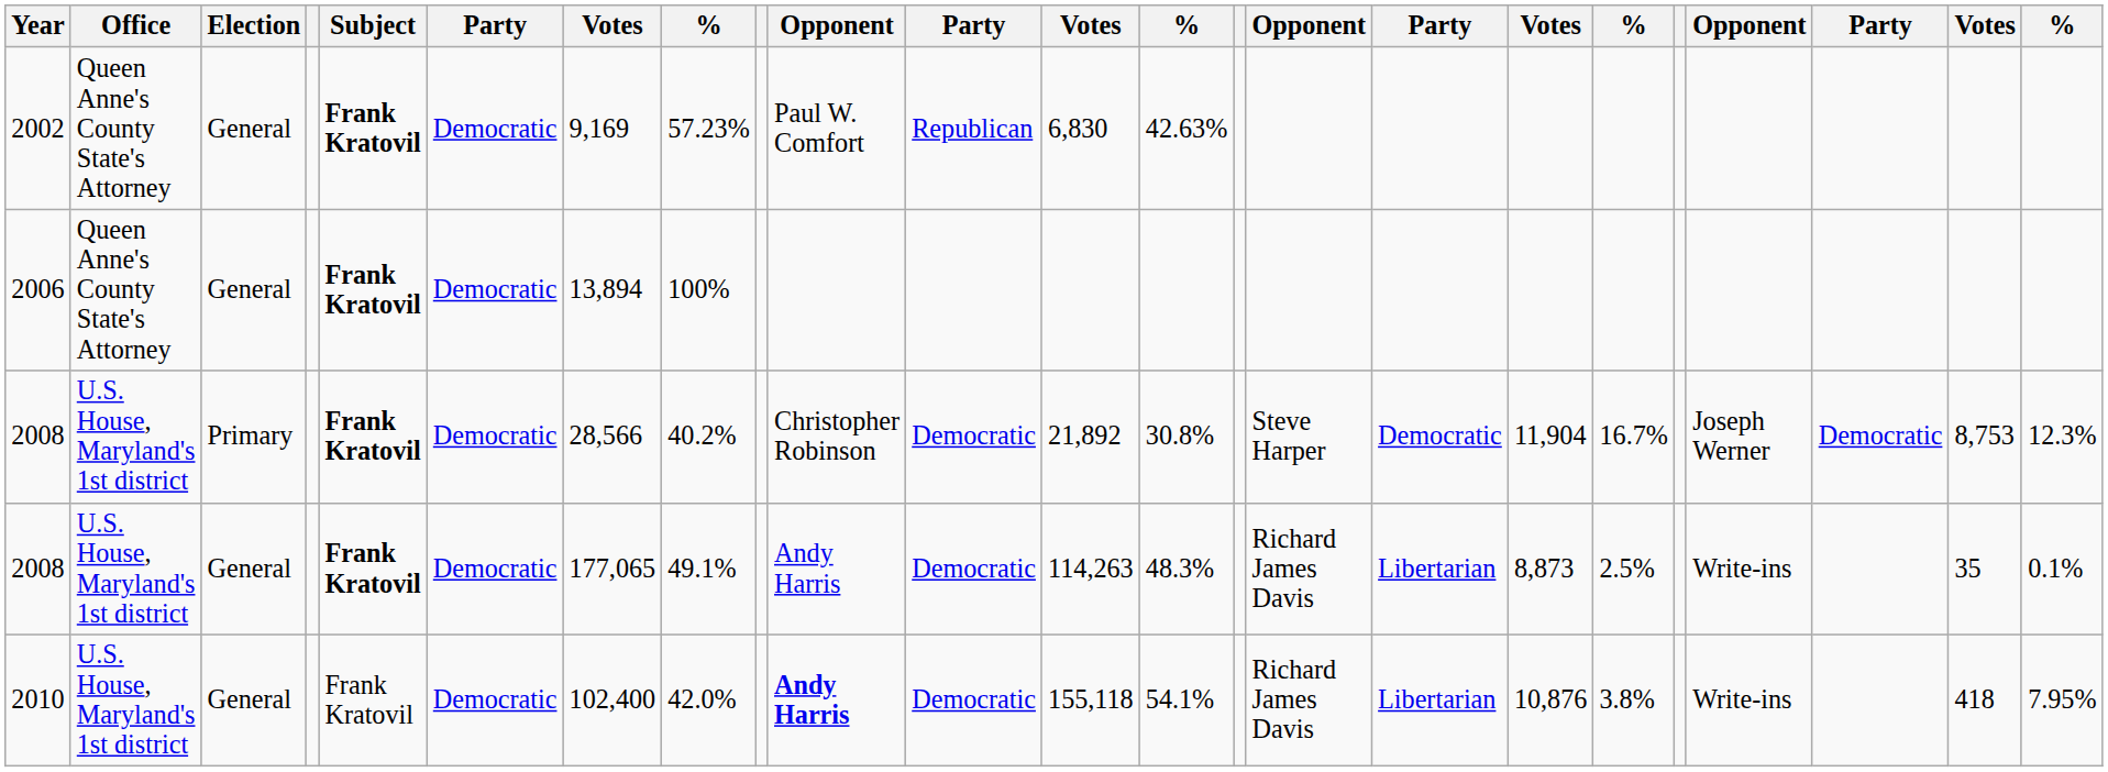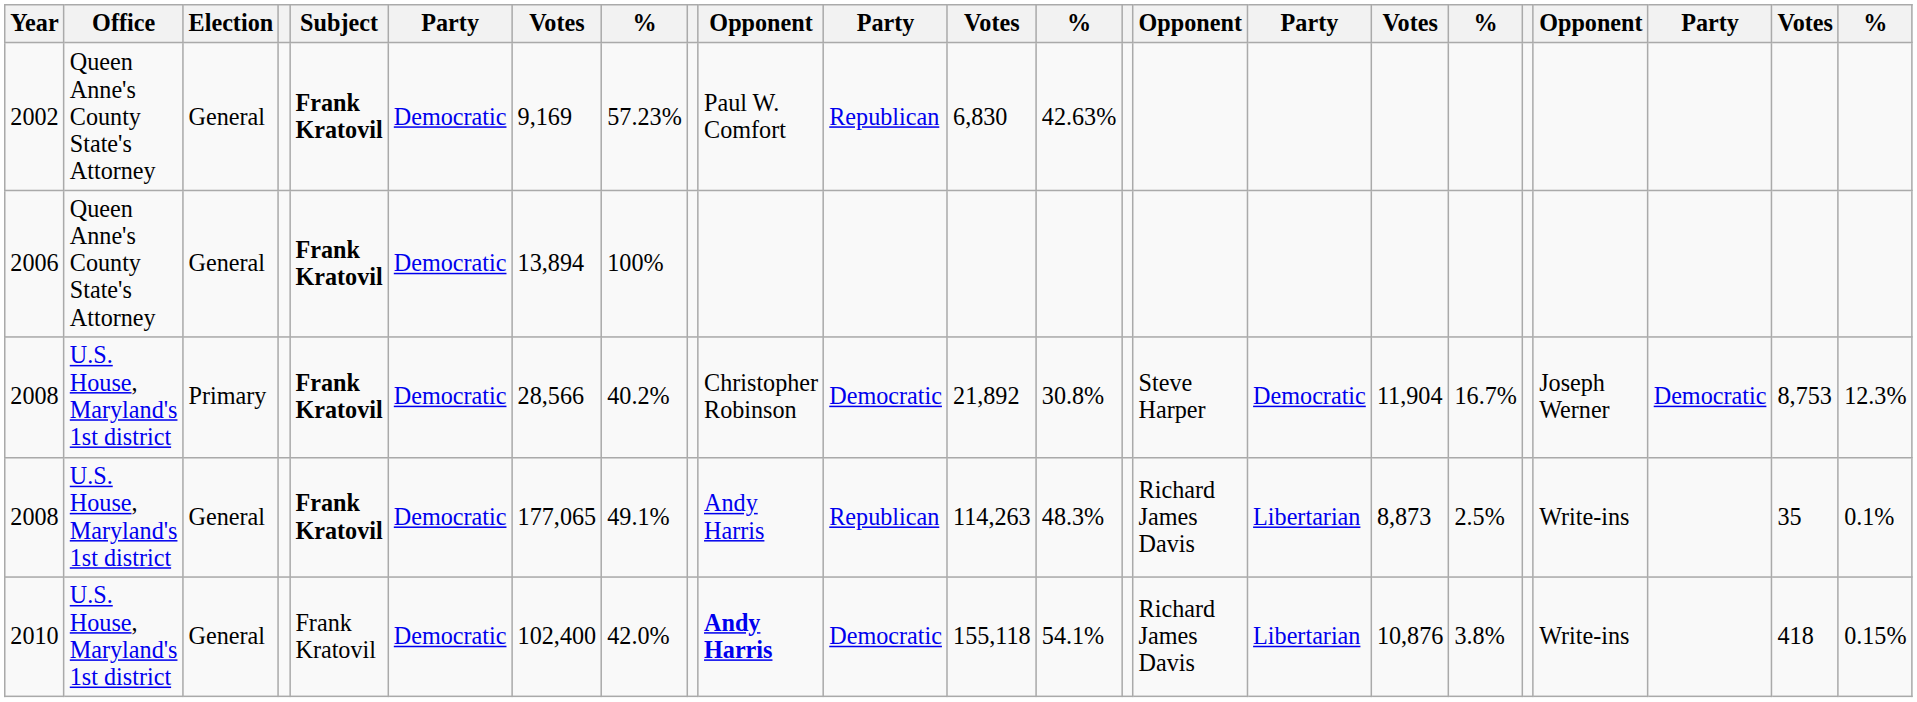2008 / General | column 11: Democratic -> Republican
2010 | column 23: 7.95% -> 0.15%
